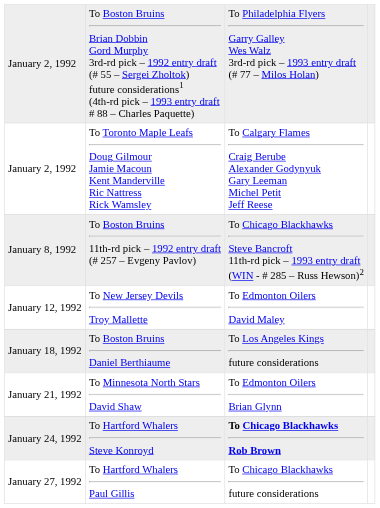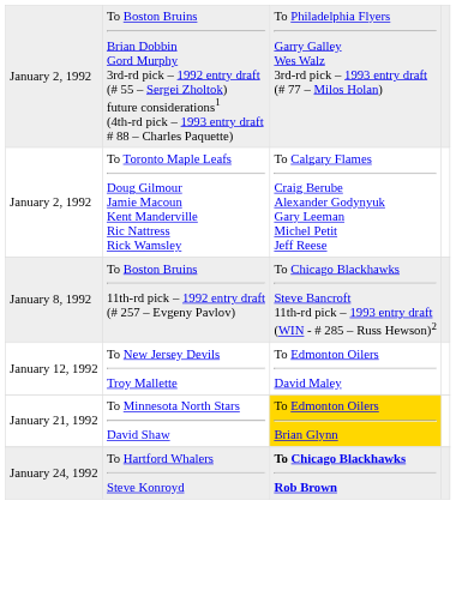- row: January 18, 1992 | To Boston Bruins Daniel Berthiaume | To Los Angeles Kings future considerations
January 21, 1992 | column 3: no background -> gold background
- row: January 27, 1992 | To Hartford Whalers Paul Gillis | To Chicago Blackhawks future considerations
